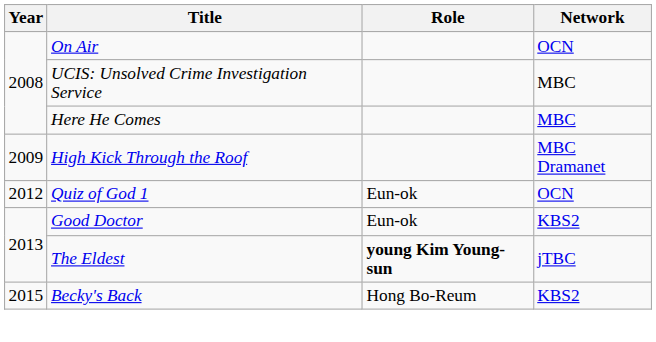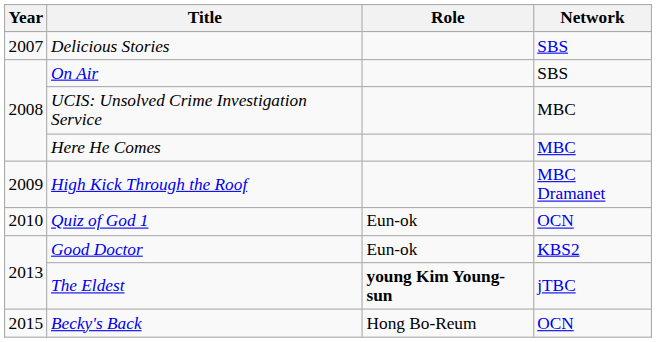+ row: 2007 | Delicious Stories | SBS
On Air | Network: OCN -> SBS
Quiz of God 1 | Year: 2012 -> 2010
Becky's Back | Network: KBS2 -> OCN
